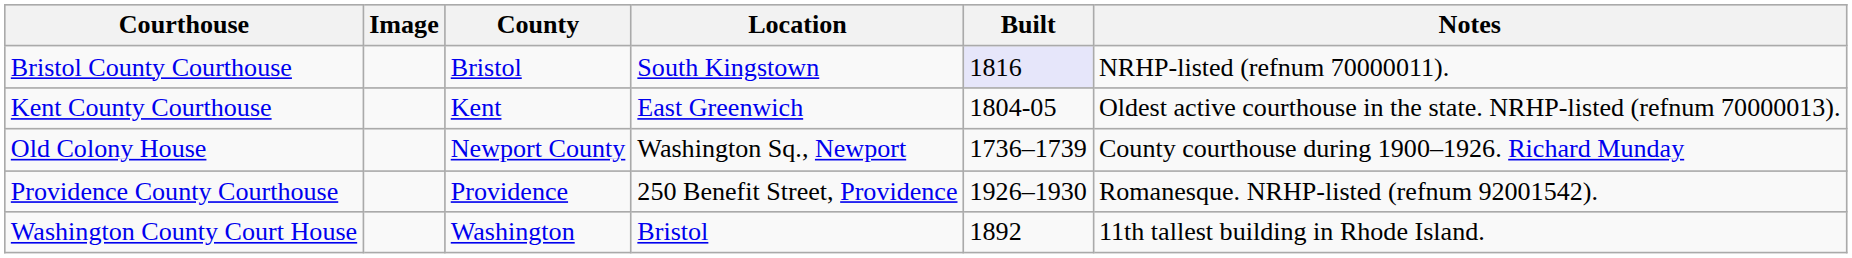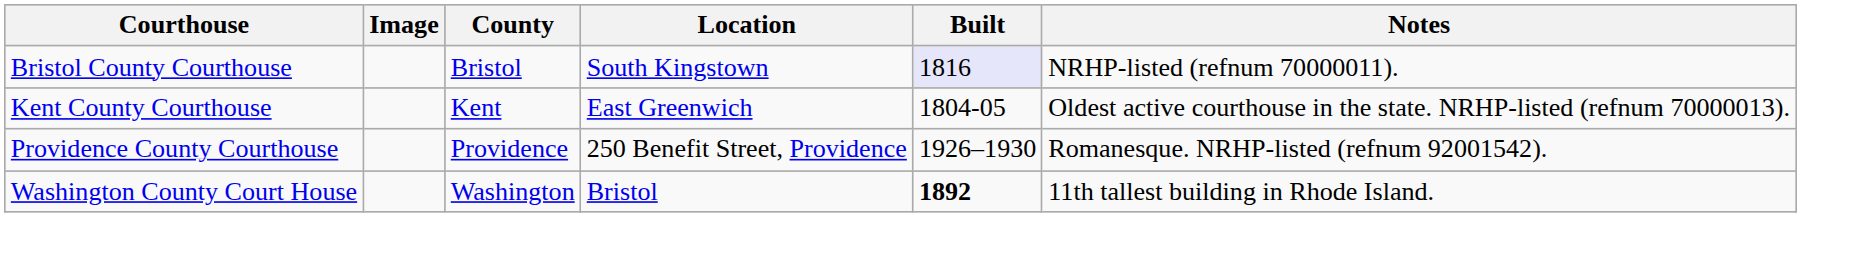- row: Old Colony House | Newport County | Washington Sq., Newport | 1736–1739 | County courthouse during 1900–1926. Richard Munday
Washington County Court House | Built: normal -> bold
